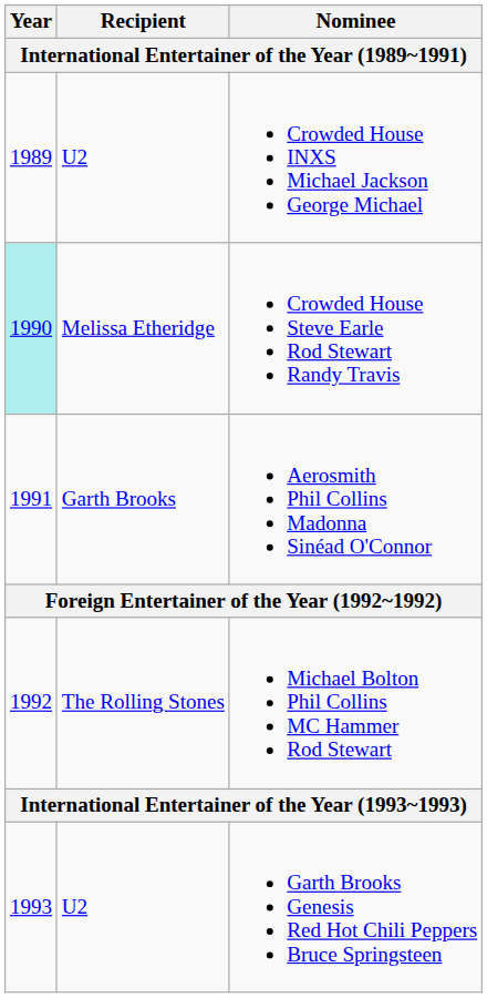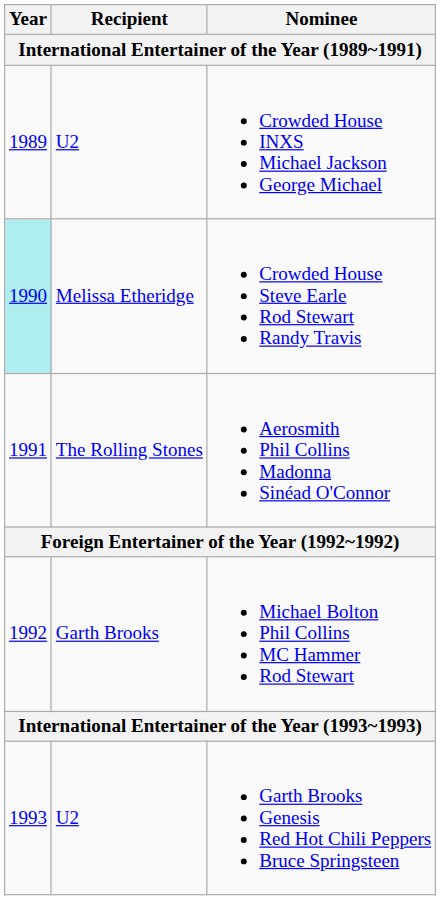Aerosmith Phil Collins Madonna Sinéad O'Connor | Recipient: Garth Brooks -> The Rolling Stones
Michael Bolton Phil Collins MC Hammer Rod Stewart | Recipient: The Rolling Stones -> Garth Brooks
